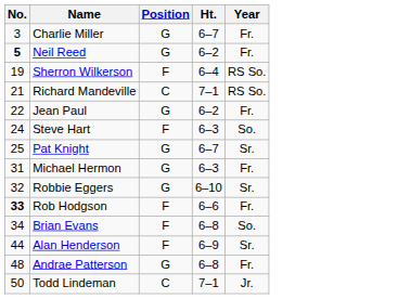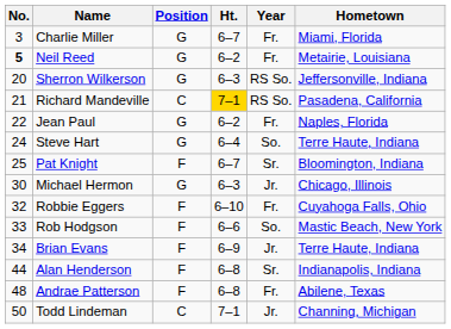+ column: Hometown | Miami, Florida | Metairie, Louisiana | Jeffersonville, Indiana | Pasadena, California | Naples, Florida | Terre Haute, Indiana | Bloomington, Indiana | Chicago, Illinois | Cuyahoga Falls, Ohio | Mastic Beach, New York | Terre Haute, Indiana | Indianapolis, Indiana | Abilene, Texas | Channing, Michigan
Sherron Wilkerson | No.: 19 -> 20
Sherron Wilkerson | Position: F -> G
Sherron Wilkerson | Ht.: 6–4 -> 6–3
Richard Mandeville | Ht.: no background -> gold background
Steve Hart | Position: F -> G
Steve Hart | Ht.: 6–3 -> 6–4
Pat Knight | Position: G -> F
Michael Hermon | No.: 31 -> 30
Michael Hermon | Year: Fr. -> Jr.
Robbie Eggers | Position: G -> F
Robbie Eggers | Year: Sr. -> Fr.
Rob Hodgson | No.: bold -> normal
Rob Hodgson | Year: Fr. -> So.
Brian Evans | Ht.: 6–8 -> 6–9
Brian Evans | Year: So. -> Jr.
Alan Henderson | Ht.: 6–9 -> 6–8
Andrae Patterson | Position: G -> F
